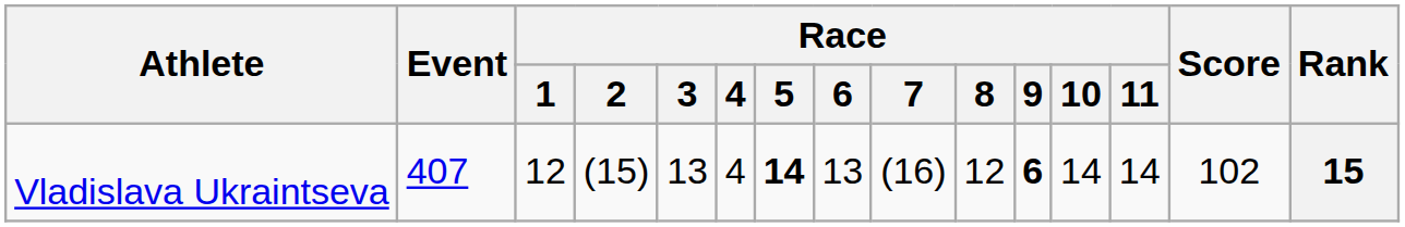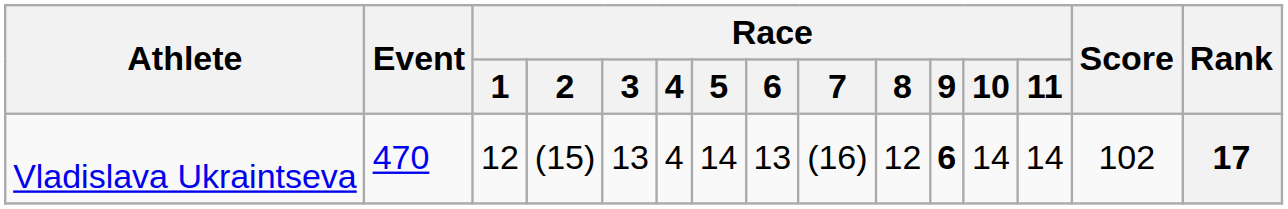Vladislava Ukraintseva | Event: 407 -> 470
Vladislava Ukraintseva | Race / 5: bold -> normal
Vladislava Ukraintseva | Rank: 15 -> 17
